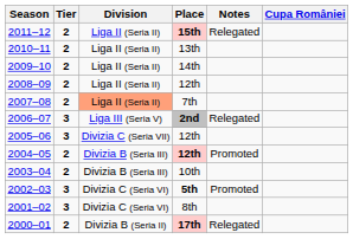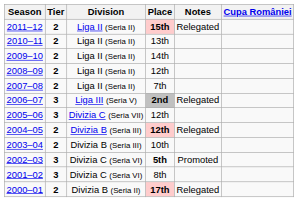2007–08 | Division: lightsalmon background -> no background
2004–05 | Notes: Promoted -> Relegated
